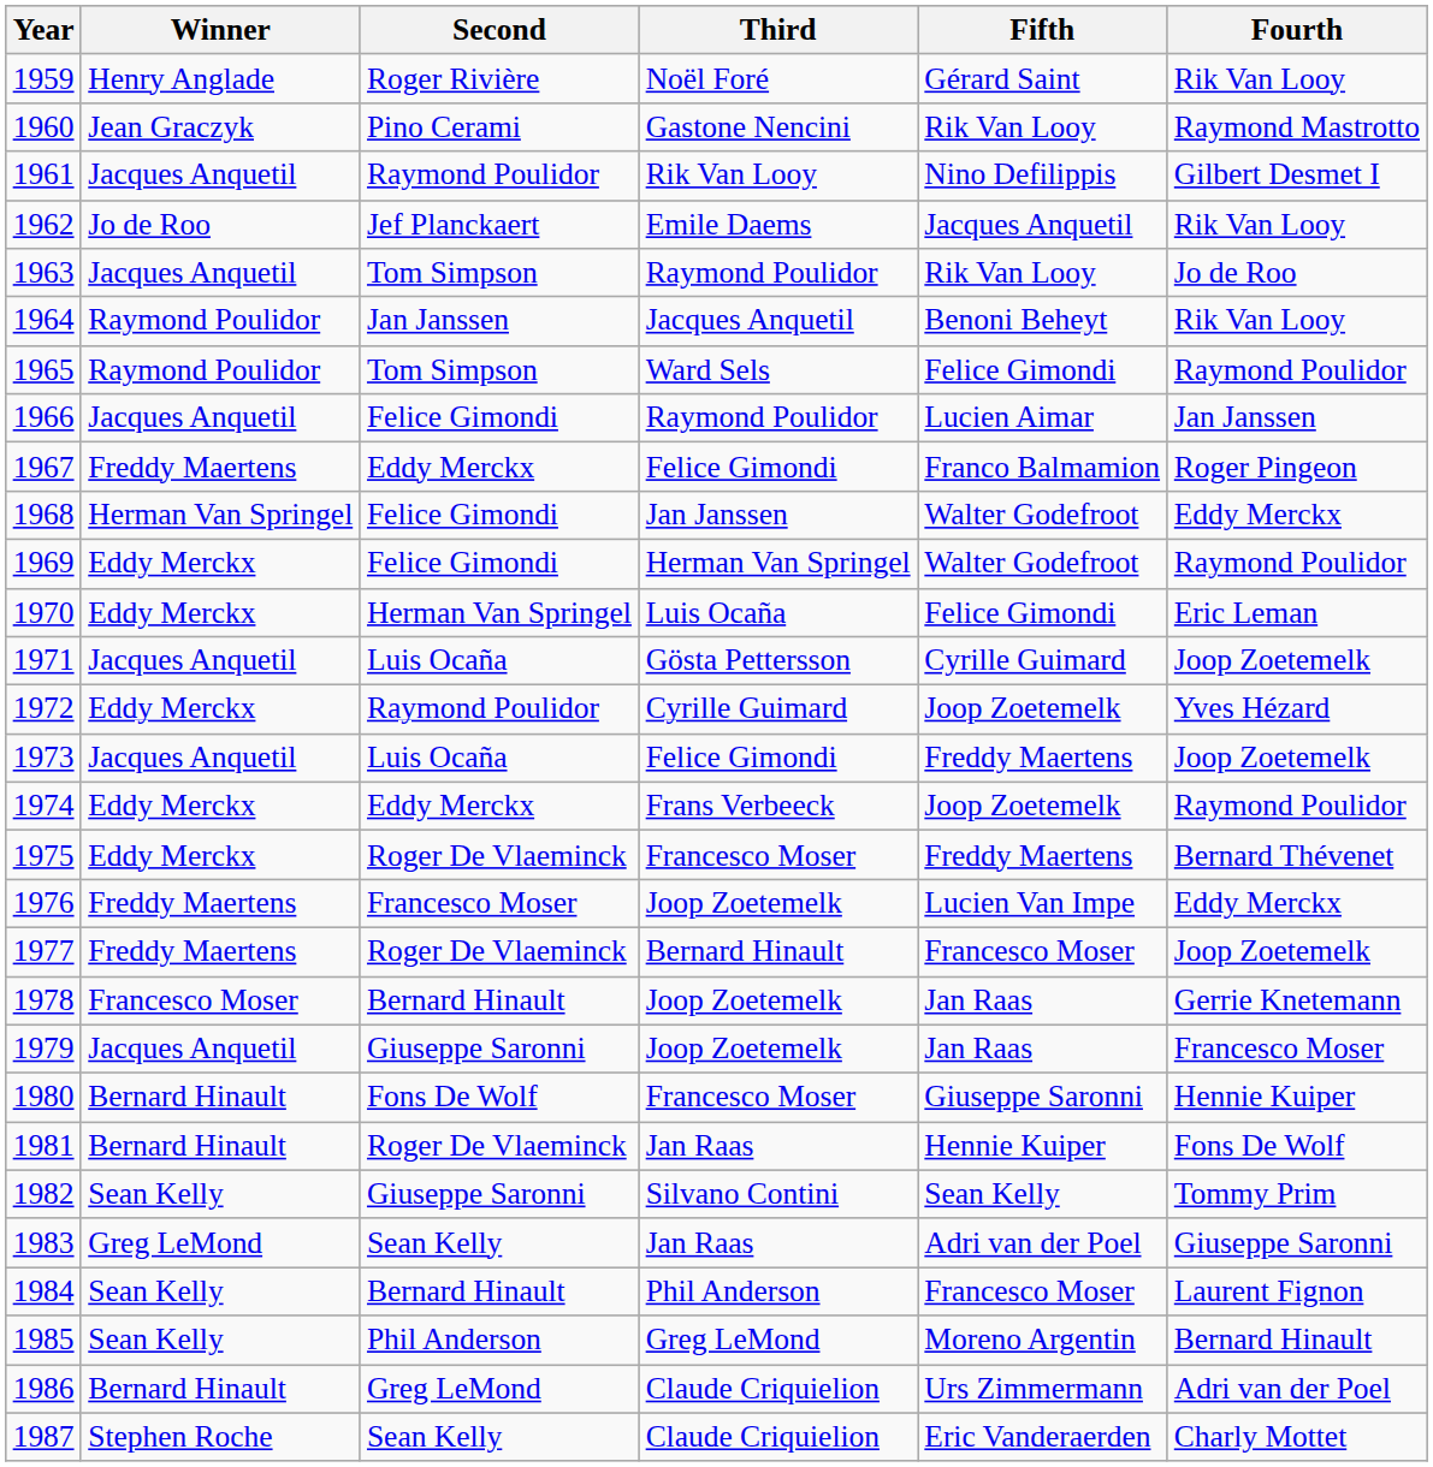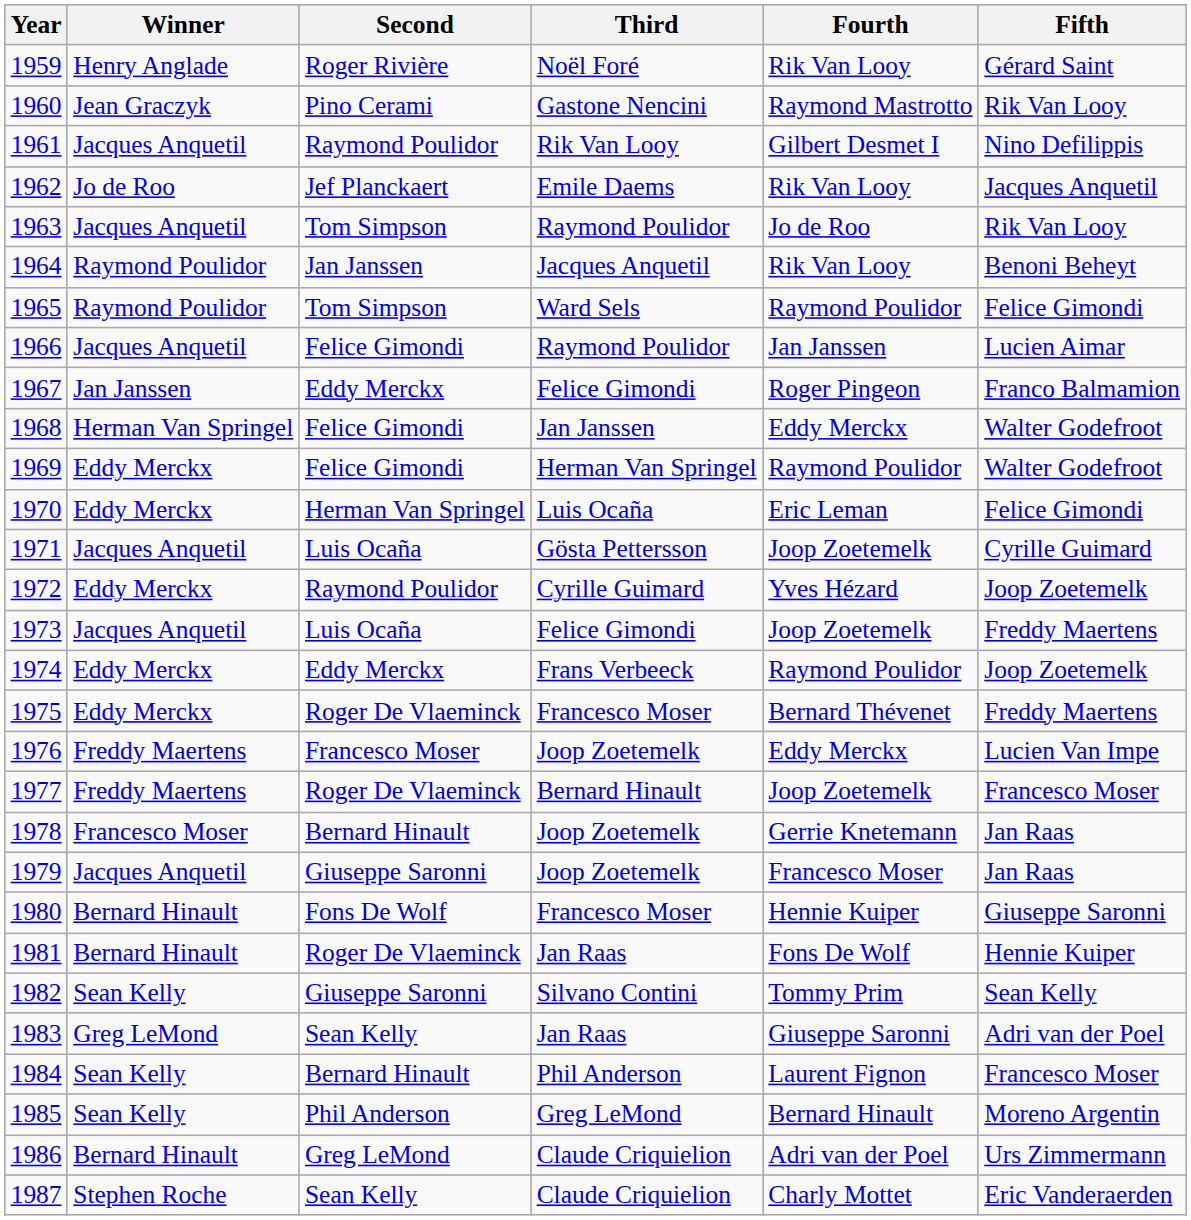columns swapped: Fourth <-> Fifth
1967 | Winner: Freddy Maertens -> Jan Janssen
